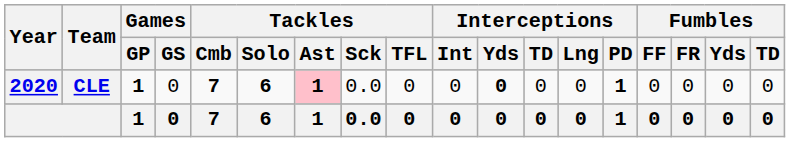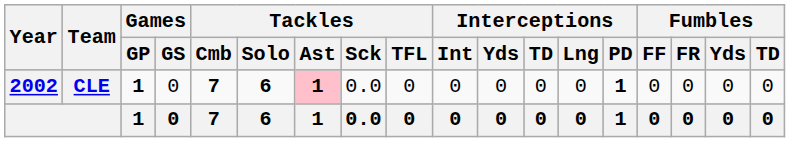CLE | Year: 2020 -> 2002
CLE | Interceptions / Yds: bold -> normal
